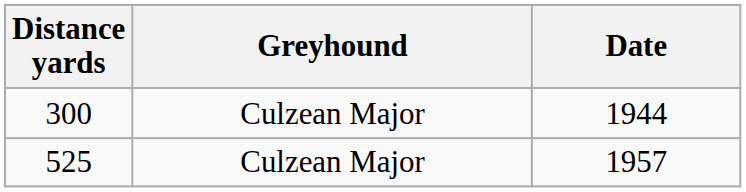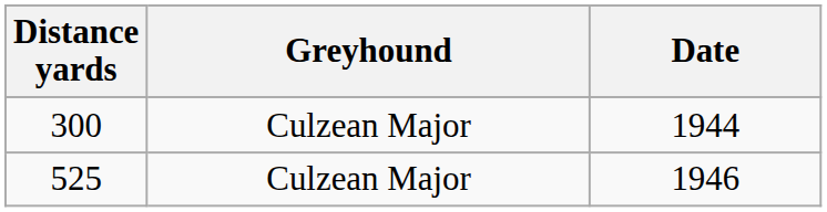525 | Date: 1957 -> 1946
